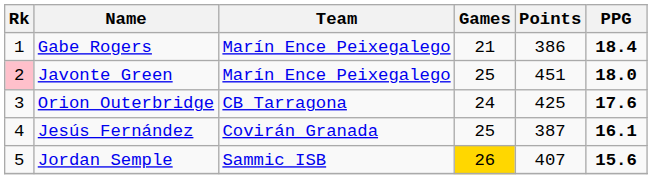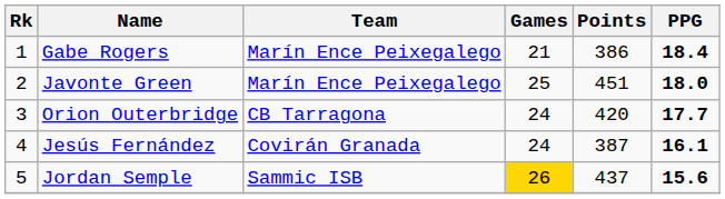Javonte Green | Rk: pink background -> no background
Orion Outerbridge | Points: 425 -> 420
Orion Outerbridge | PPG: 17.6 -> 17.7
Jesús Fernández | Games: 25 -> 24
Jordan Semple | Points: 407 -> 437
